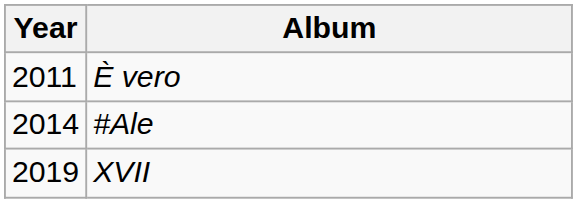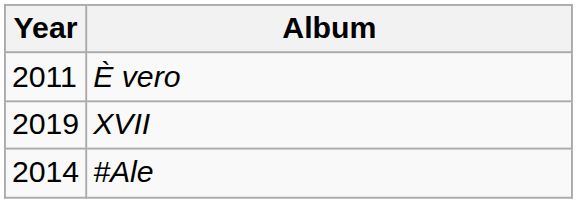rows swapped: #Ale <-> XVII
